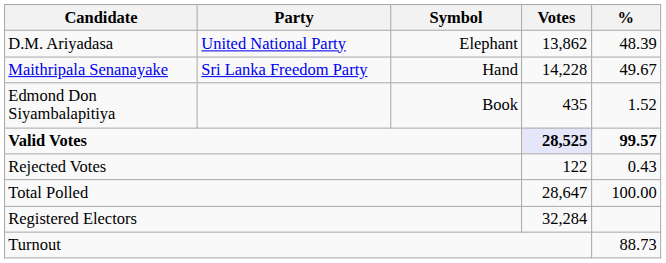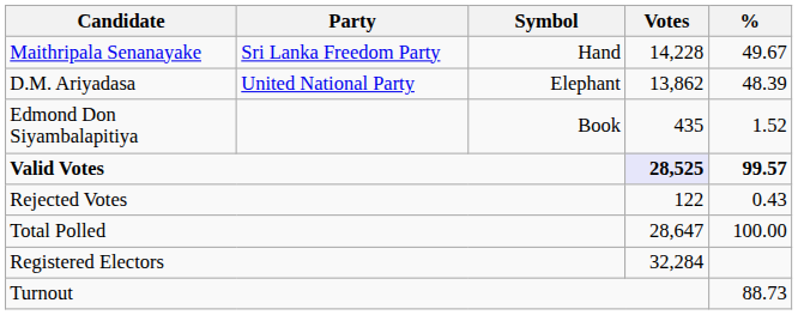rows swapped: Maithripala Senanayake <-> D.M. Ariyadasa
